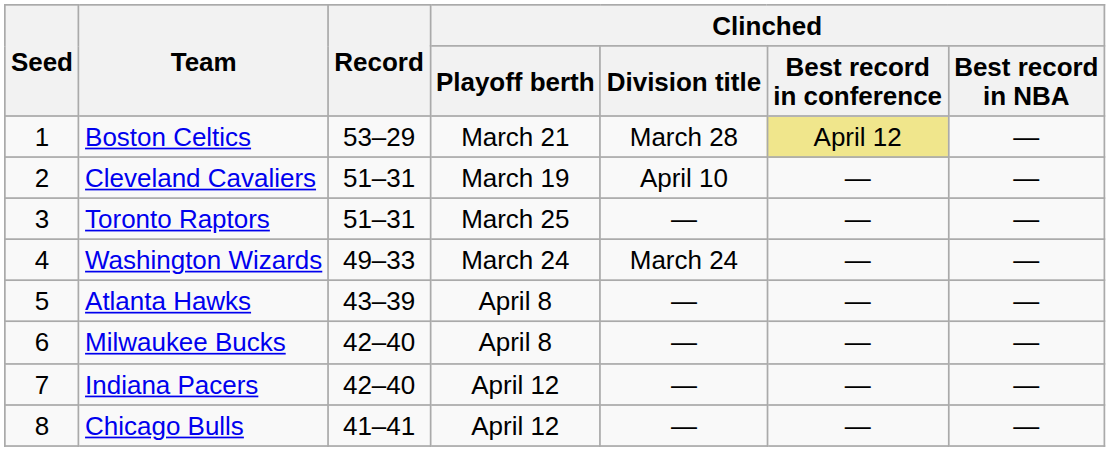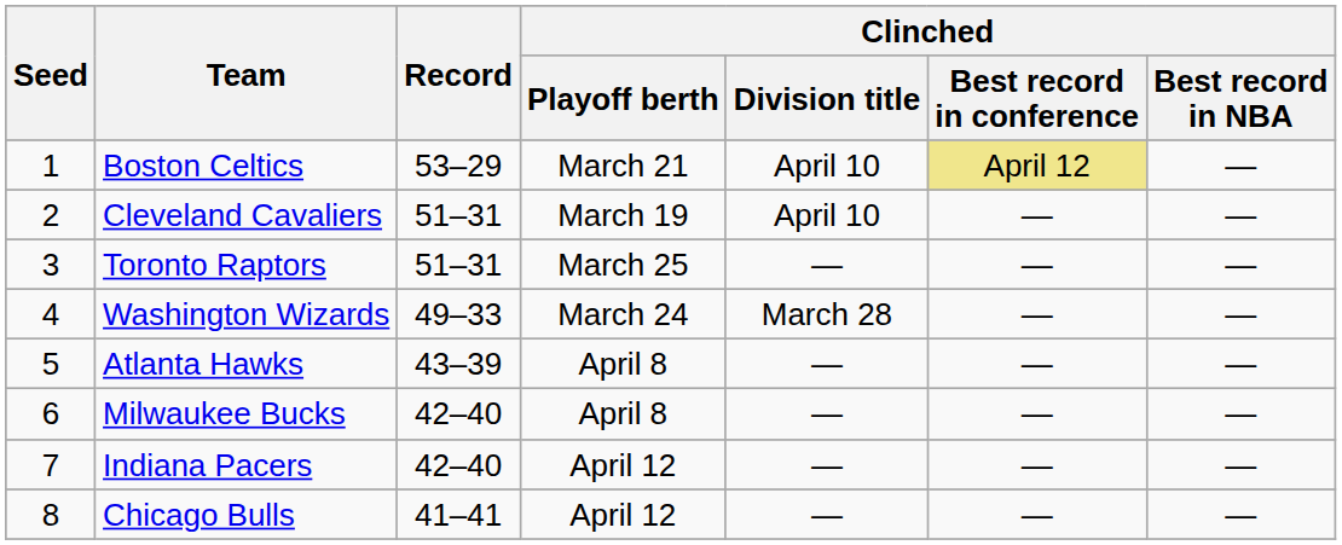Boston Celtics | Clinched / Division title: March 28 -> April 10
Washington Wizards | Clinched / Division title: March 24 -> March 28
